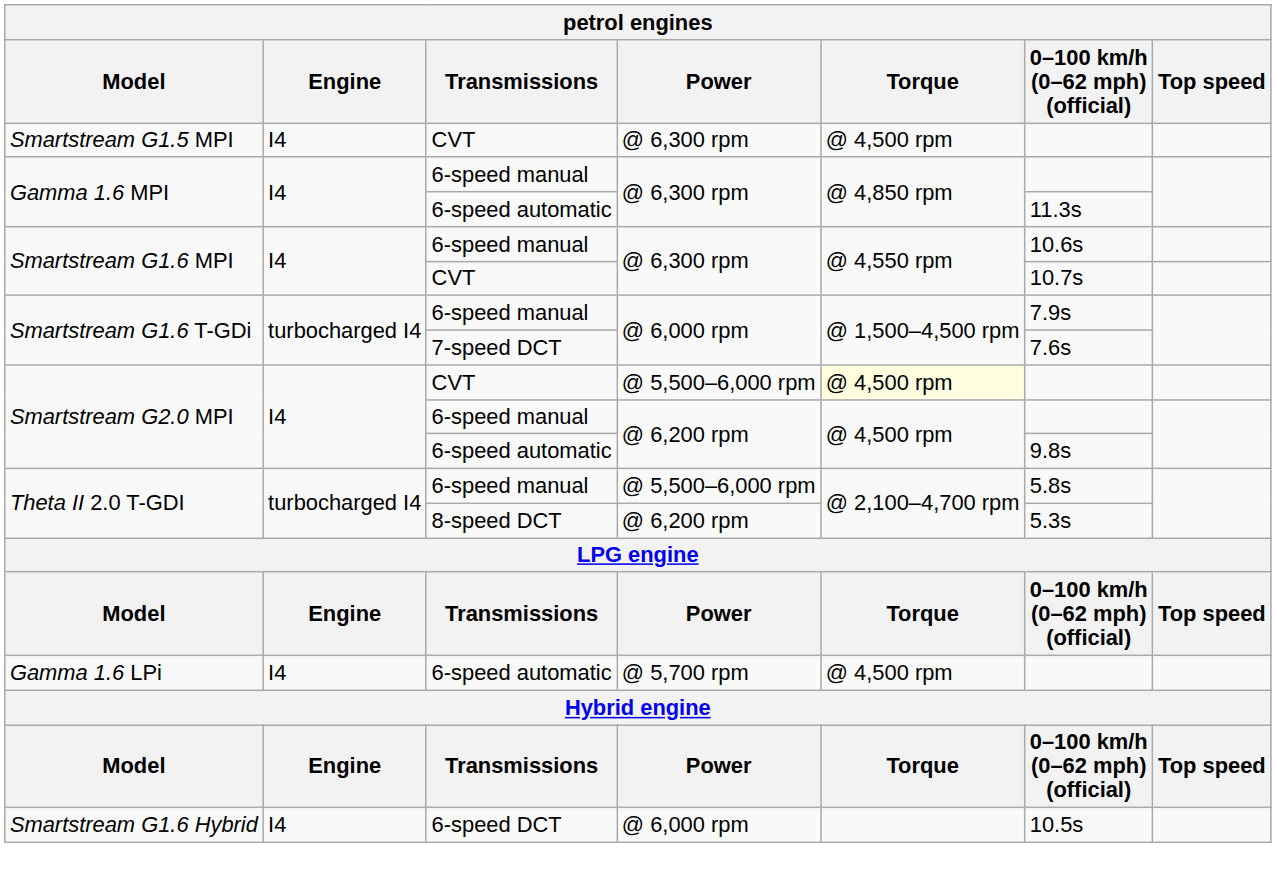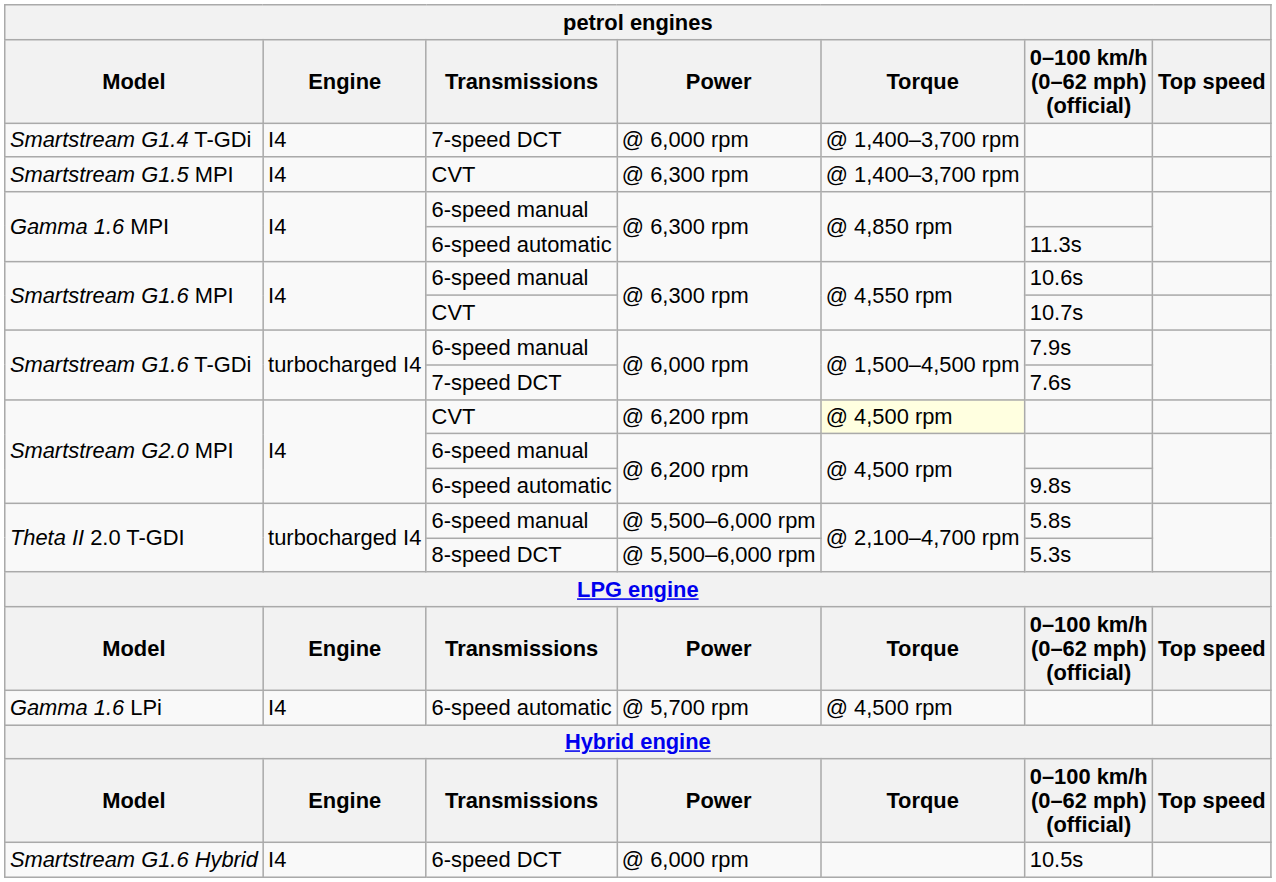+ row: Smartstream G1.4 T-GDi | I4 | 7-speed DCT | @ 6,000 rpm | @ 1,400–3,700 rpm
Smartstream G1.5 MPI | Torque: @ 4,500 rpm -> @ 1,400–3,700 rpm
Smartstream G2.0 MPI / CVT | Power: @ 5,500–6,000 rpm -> @ 6,200 rpm
Theta II 2.0 T-GDI / 8-speed DCT | Power: @ 6,200 rpm -> @ 5,500–6,000 rpm
